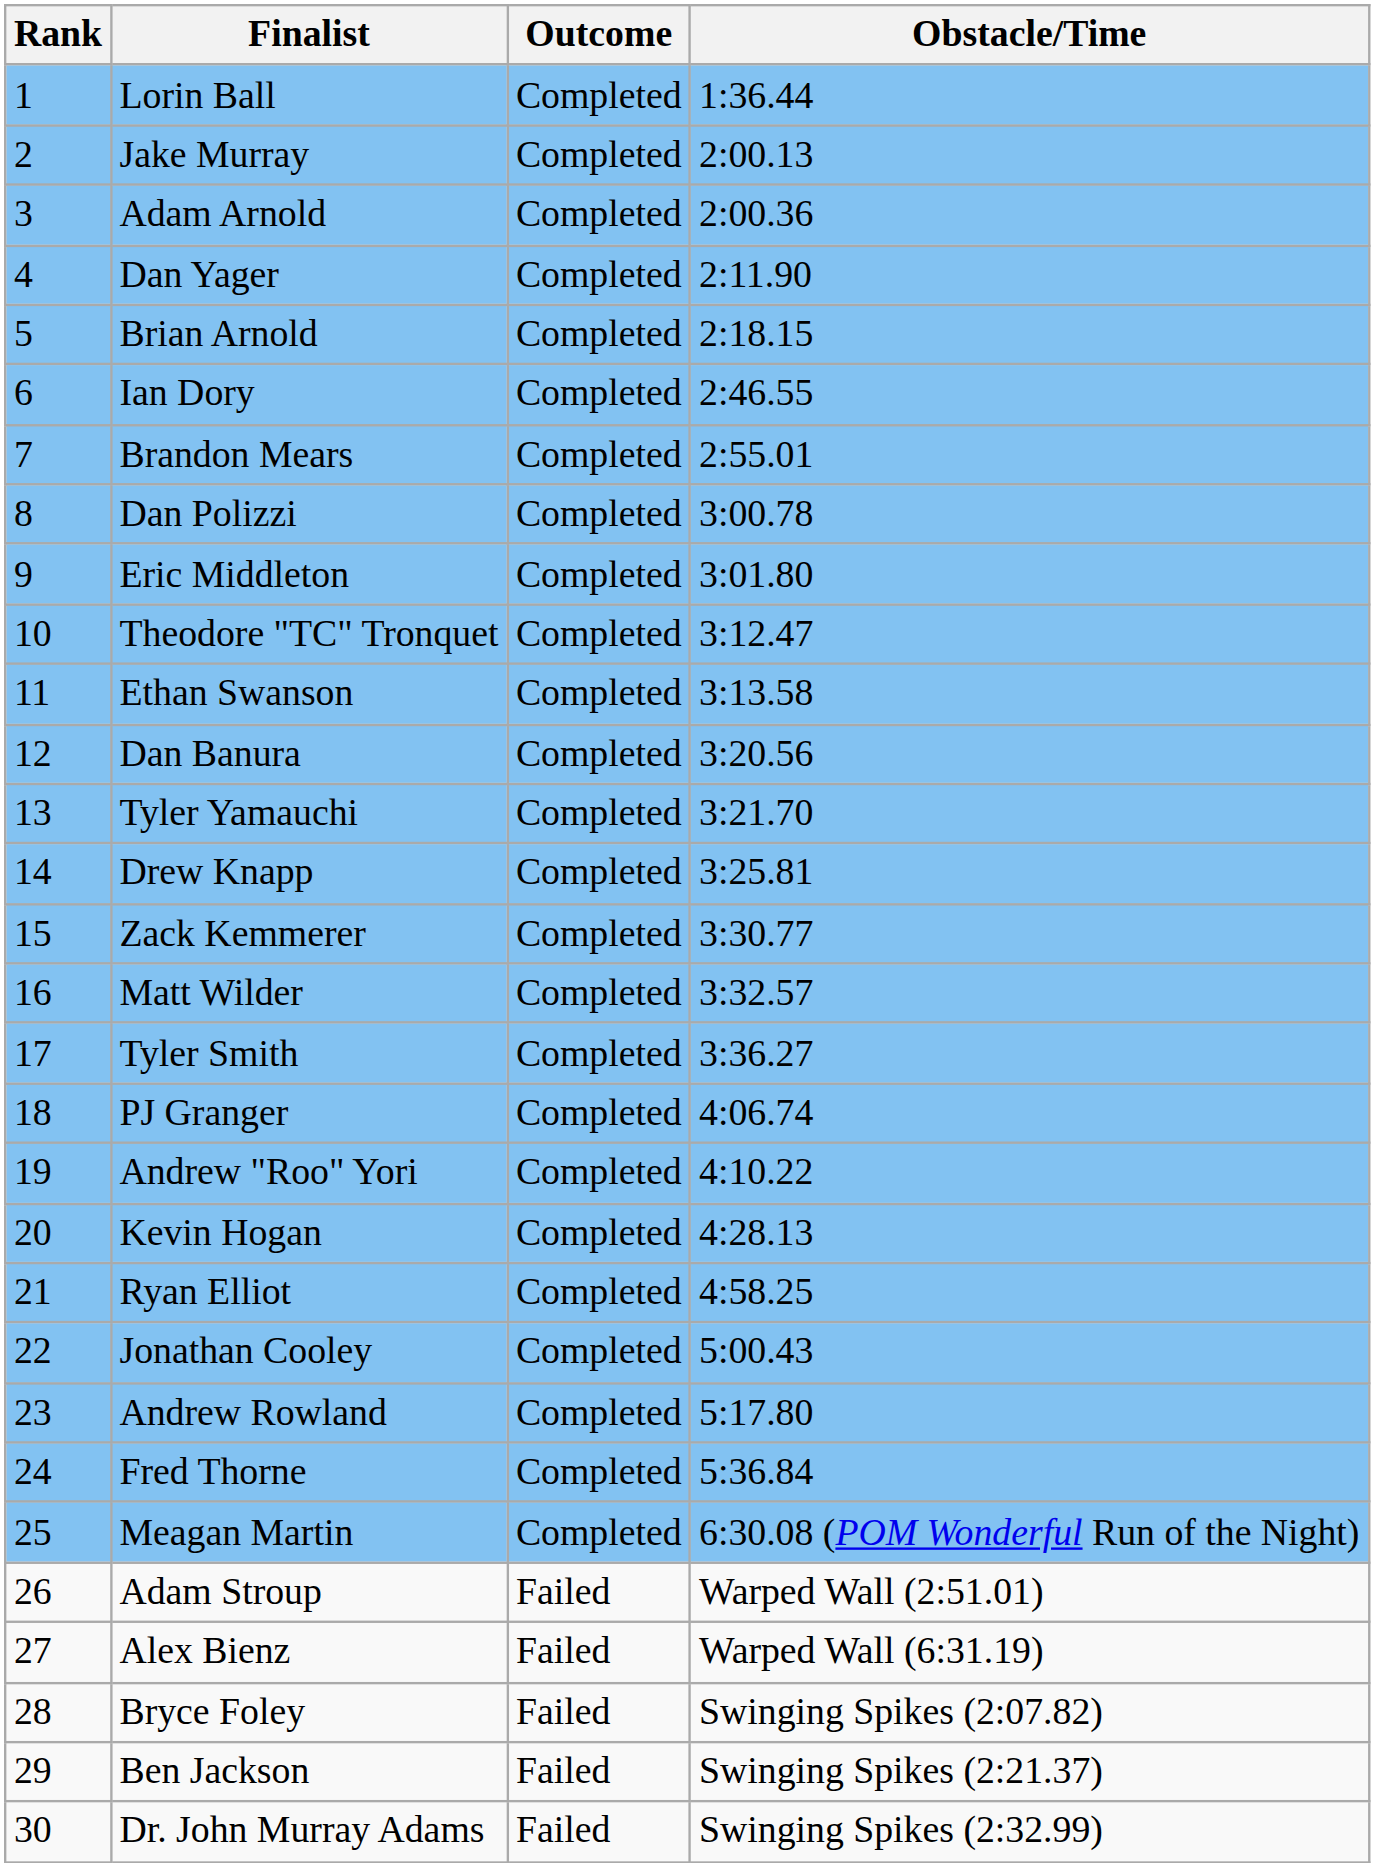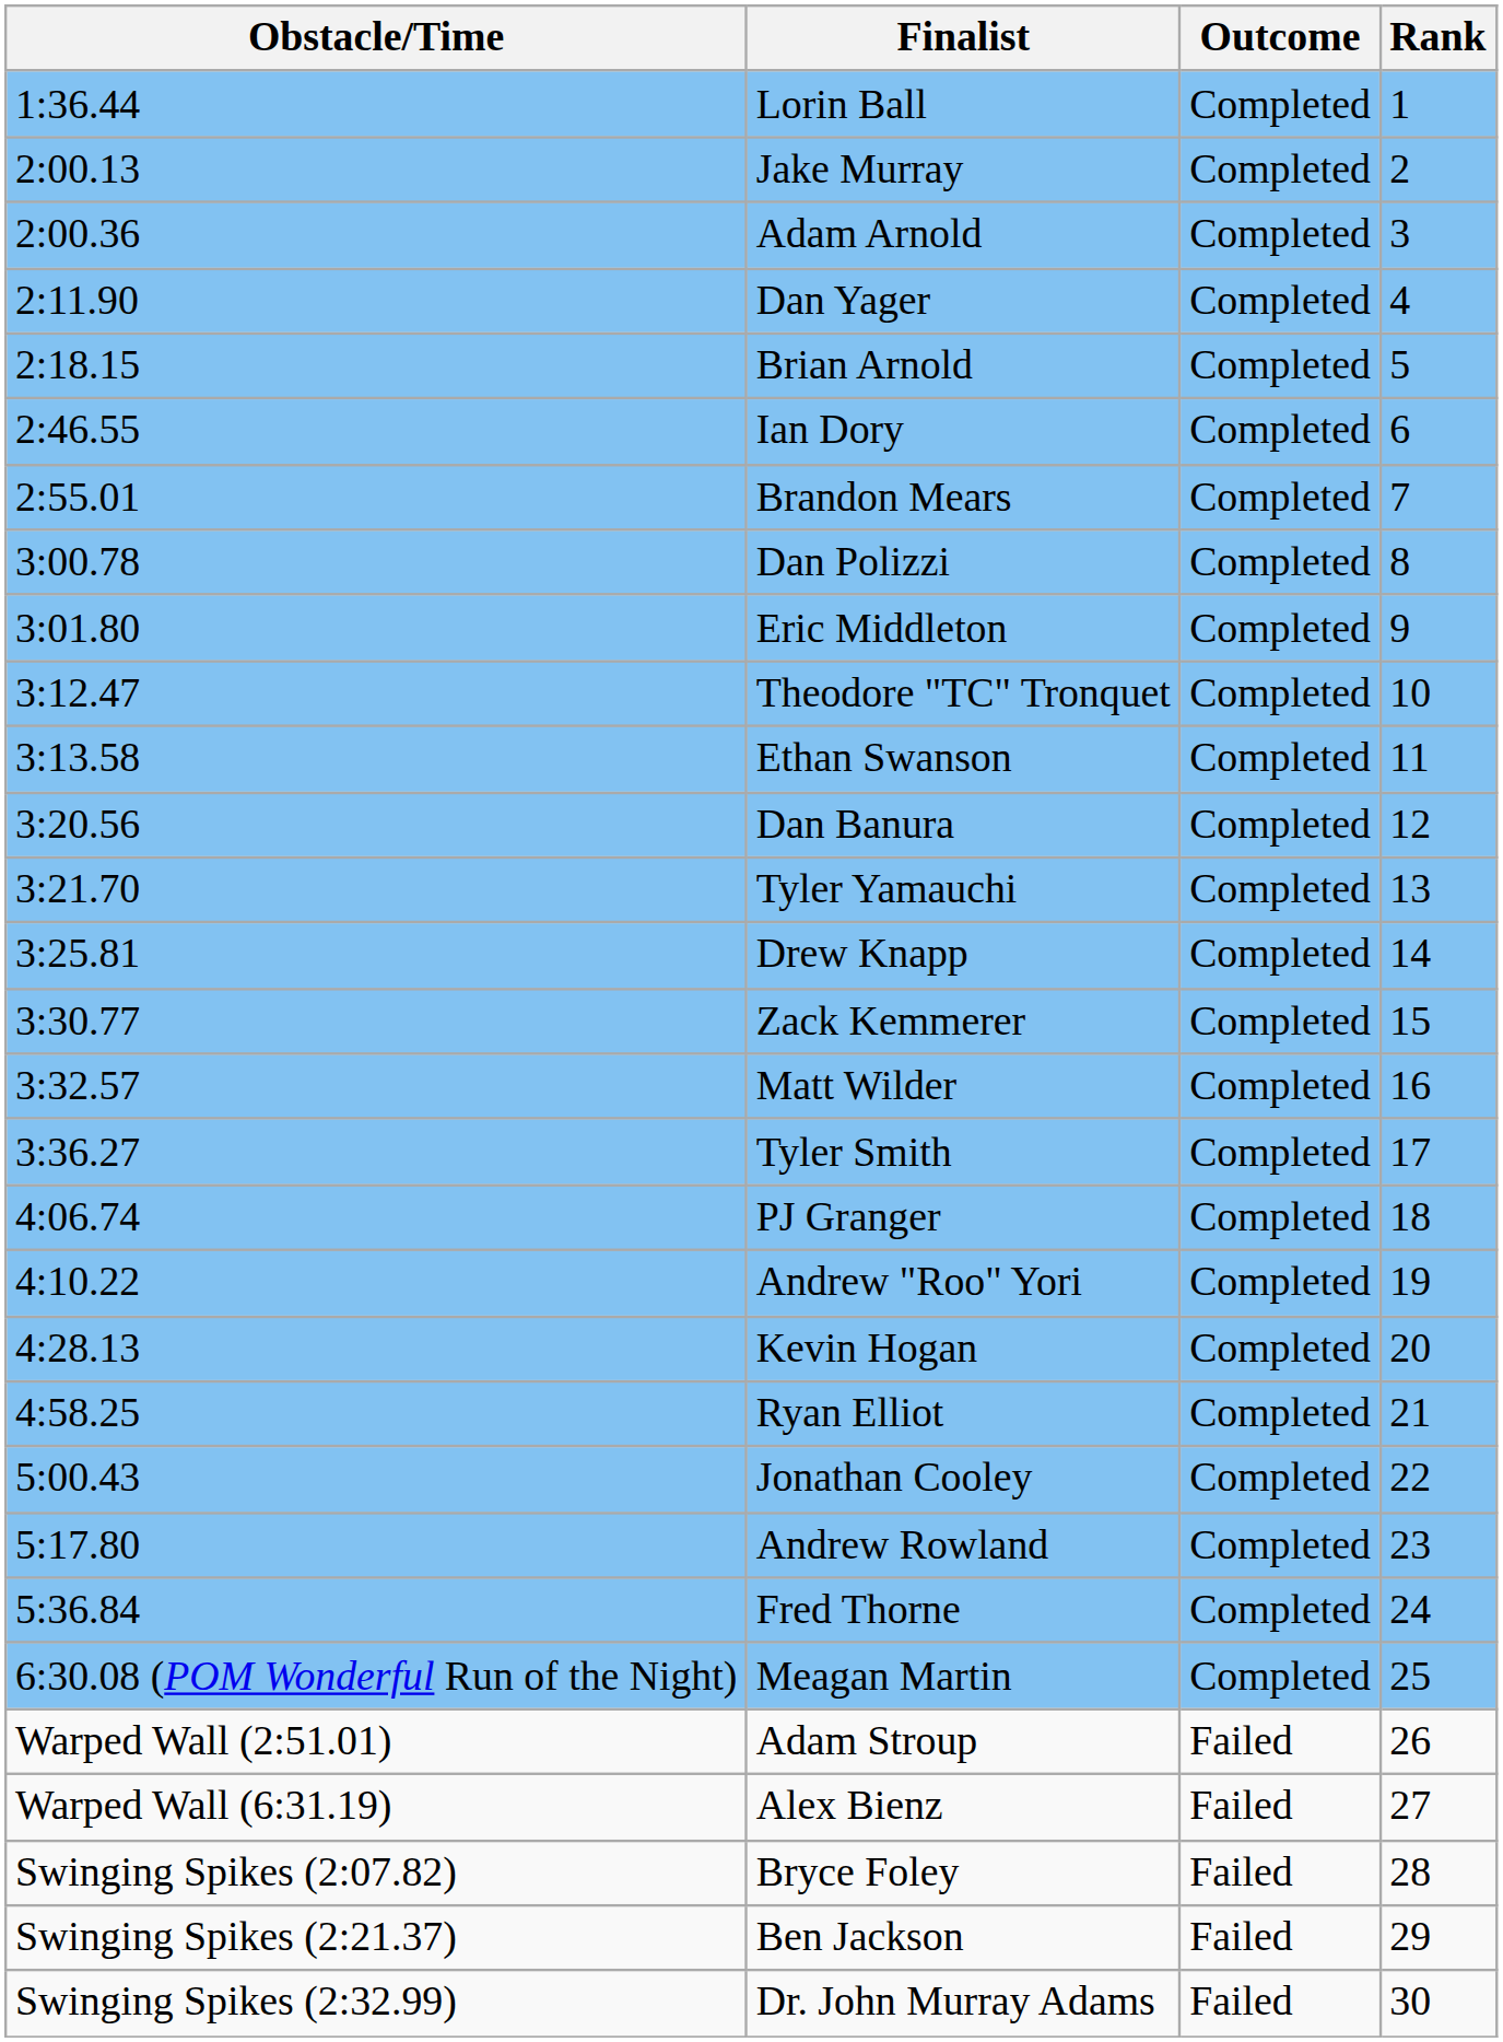columns swapped: Rank <-> Obstacle/Time
